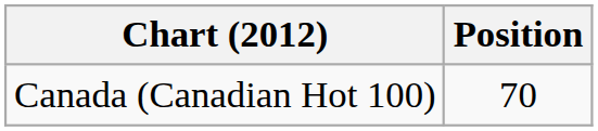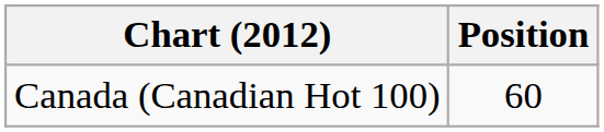Canada (Canadian Hot 100) | Position: 70 -> 60
